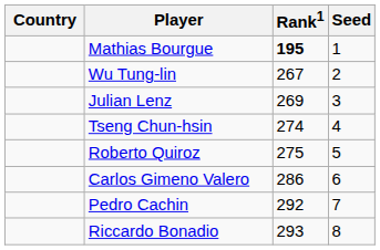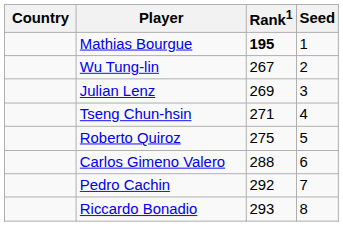Tseng Chun-hsin | Rank1: 274 -> 271
Carlos Gimeno Valero | Rank1: 286 -> 288
